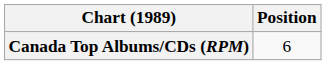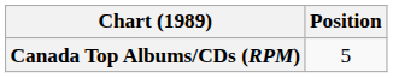Canada Top Albums/CDs (RPM) | Position: 6 -> 5
